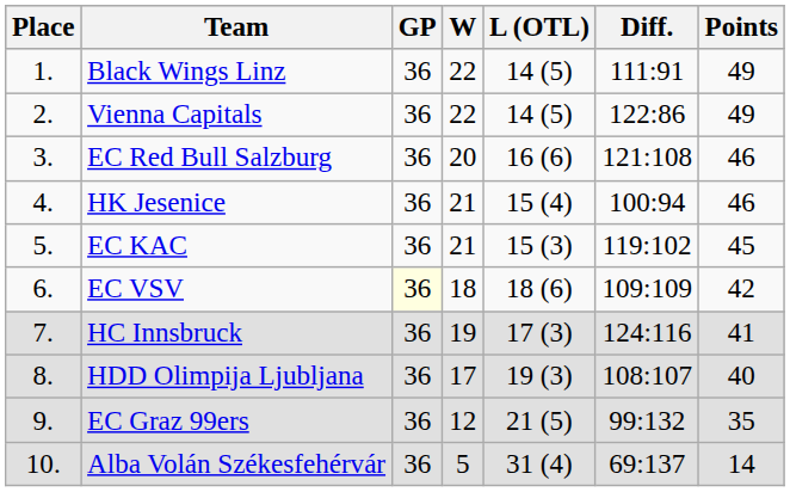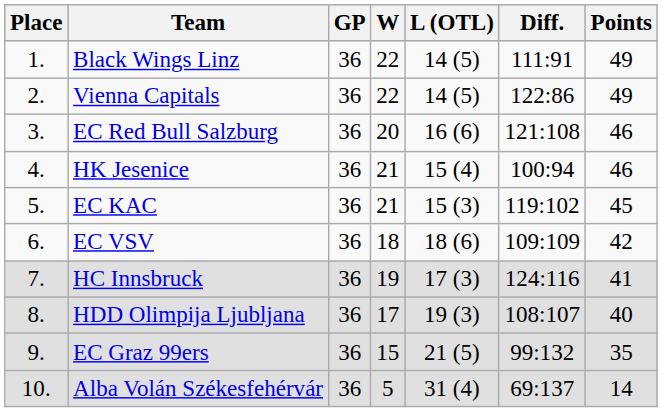EC VSV | GP: lightyellow background -> no background
EC Graz 99ers | W: 12 -> 15
